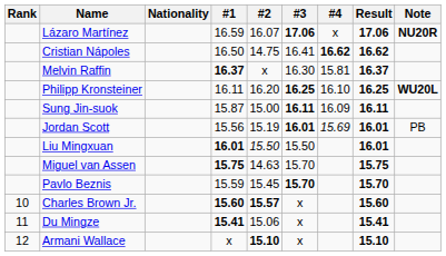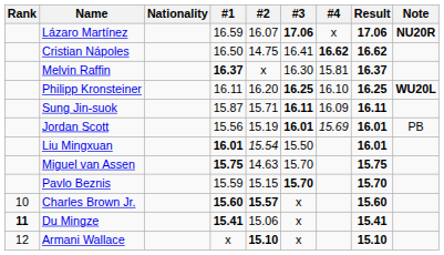Sung Jin-suok | #2: 15.00 -> 15.71
Liu Mingxuan | #2: 15.50 -> 15.54
Pavlo Beznis | #2: 15.45 -> 15.15
Du Mingze | Rank: normal -> bold
